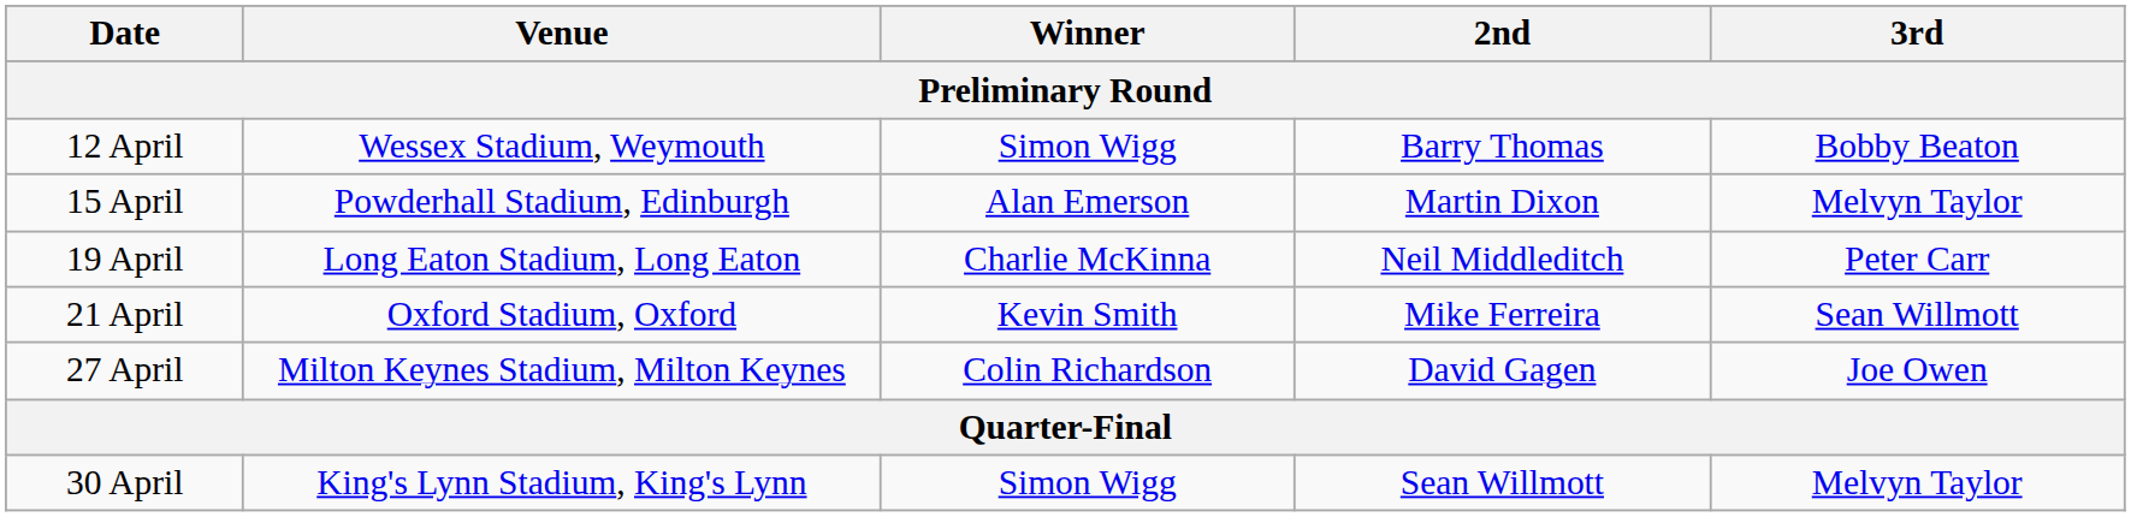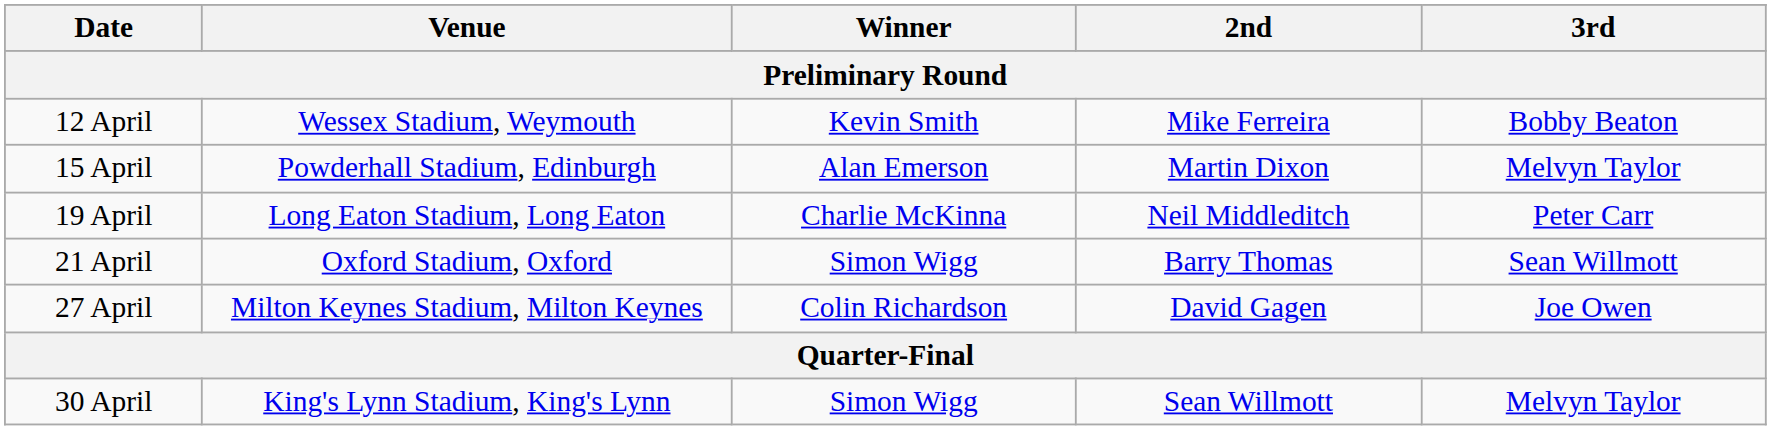12 April | Winner: Simon Wigg -> Kevin Smith
12 April | 2nd: Barry Thomas -> Mike Ferreira
21 April | Winner: Kevin Smith -> Simon Wigg
21 April | 2nd: Mike Ferreira -> Barry Thomas
